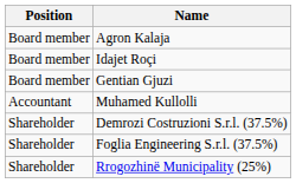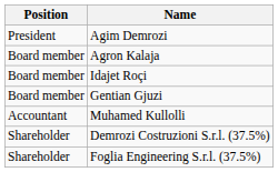+ row: President | Agim Demrozi
- row: Shareholder | Rrogozhinë Municipality (25%)
